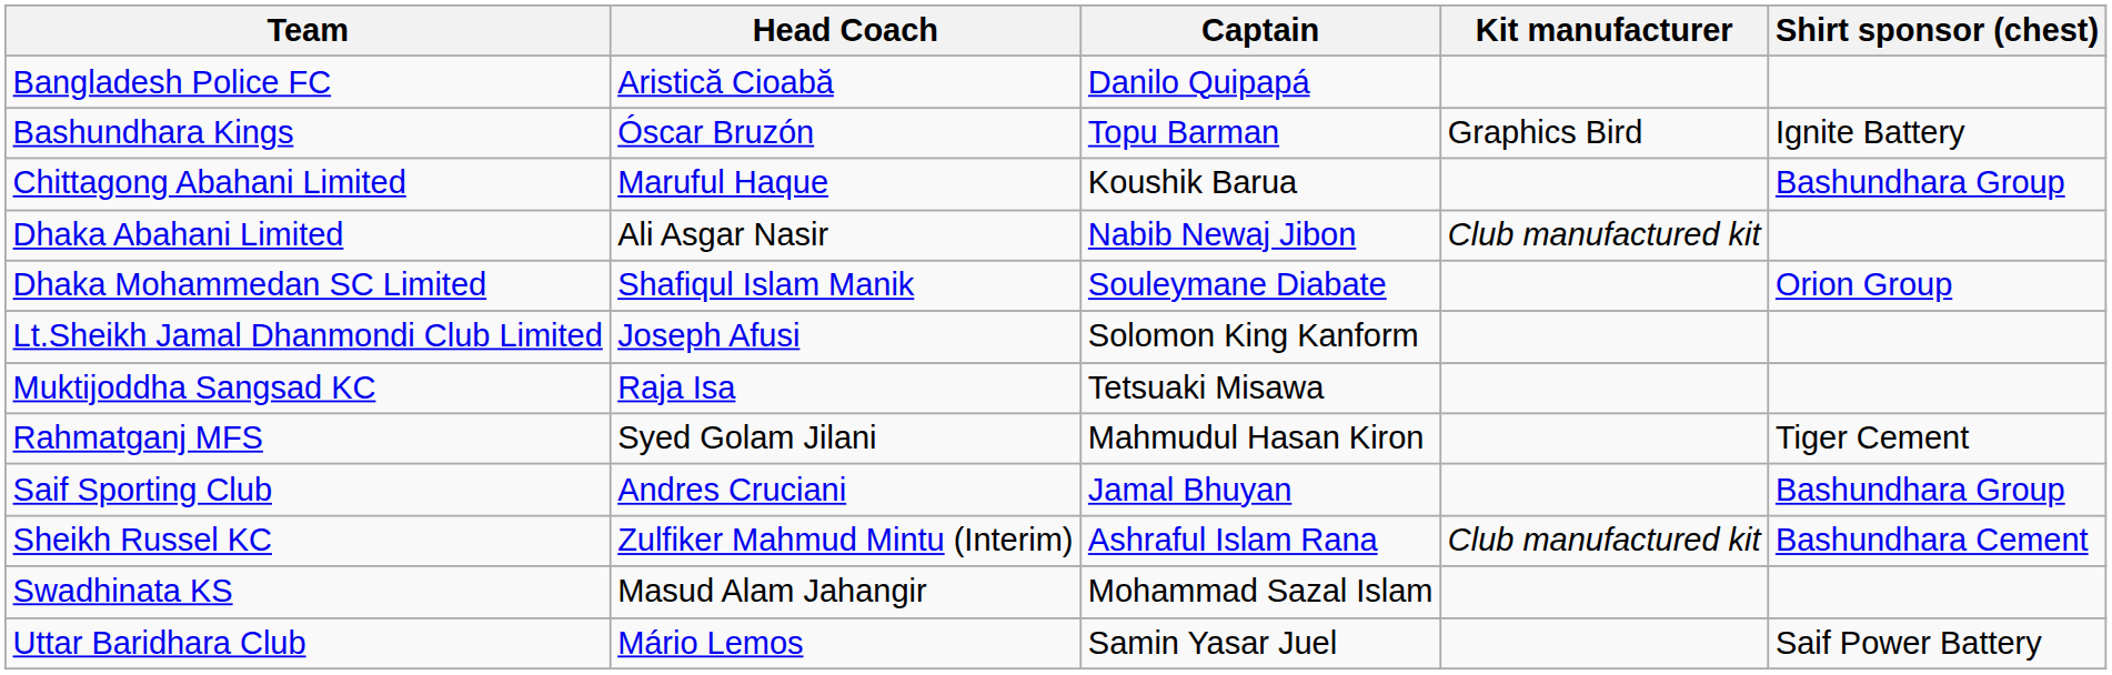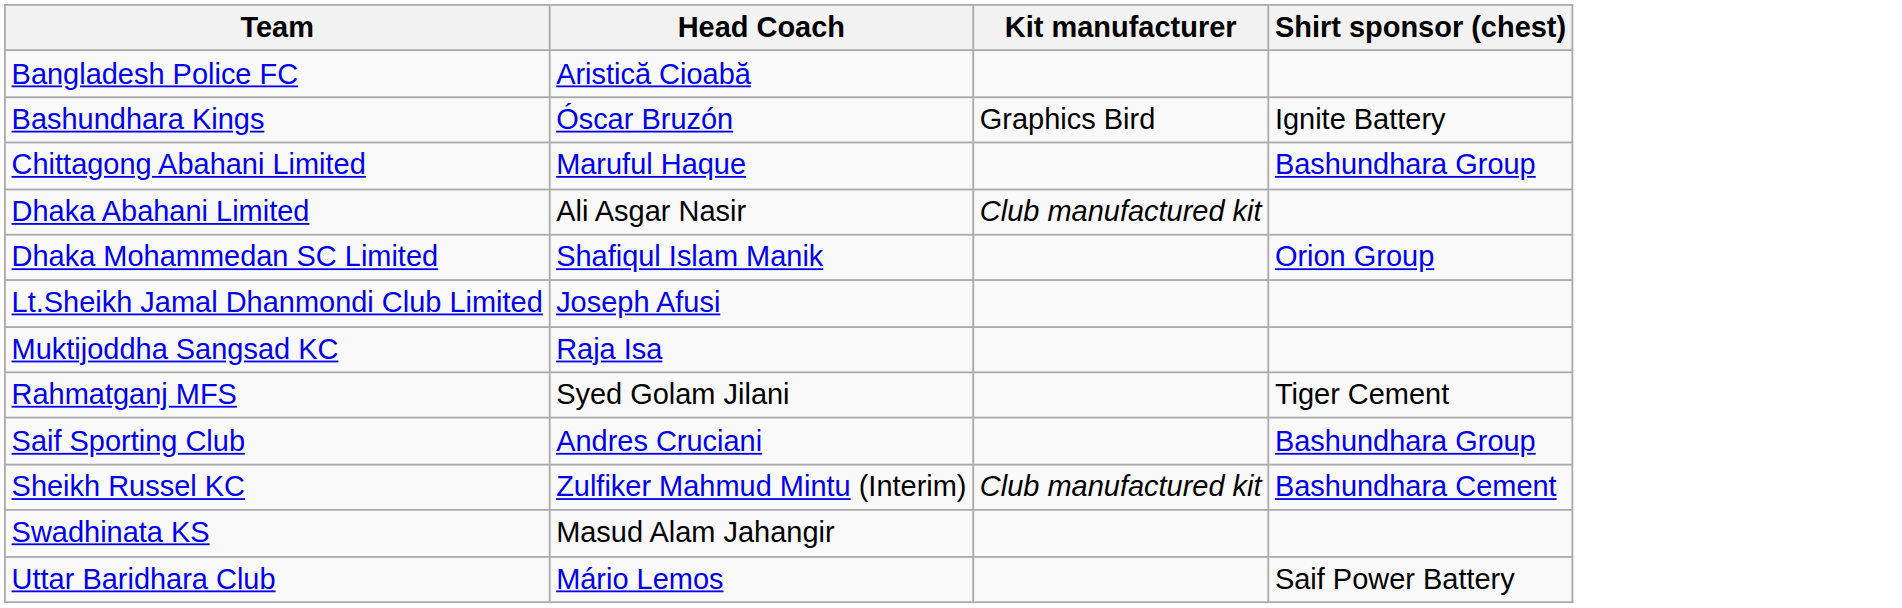- column: Captain | Danilo Quipapá | Topu Barman | Koushik Barua | Nabib Newaj Jibon | Souleymane Diabate | Solomon King Kanform | Tetsuaki Misawa | Mahmudul Hasan Kiron | Jamal Bhuyan | Ashraful Islam Rana | Mohammad Sazal Islam | Samin Yasar Juel
